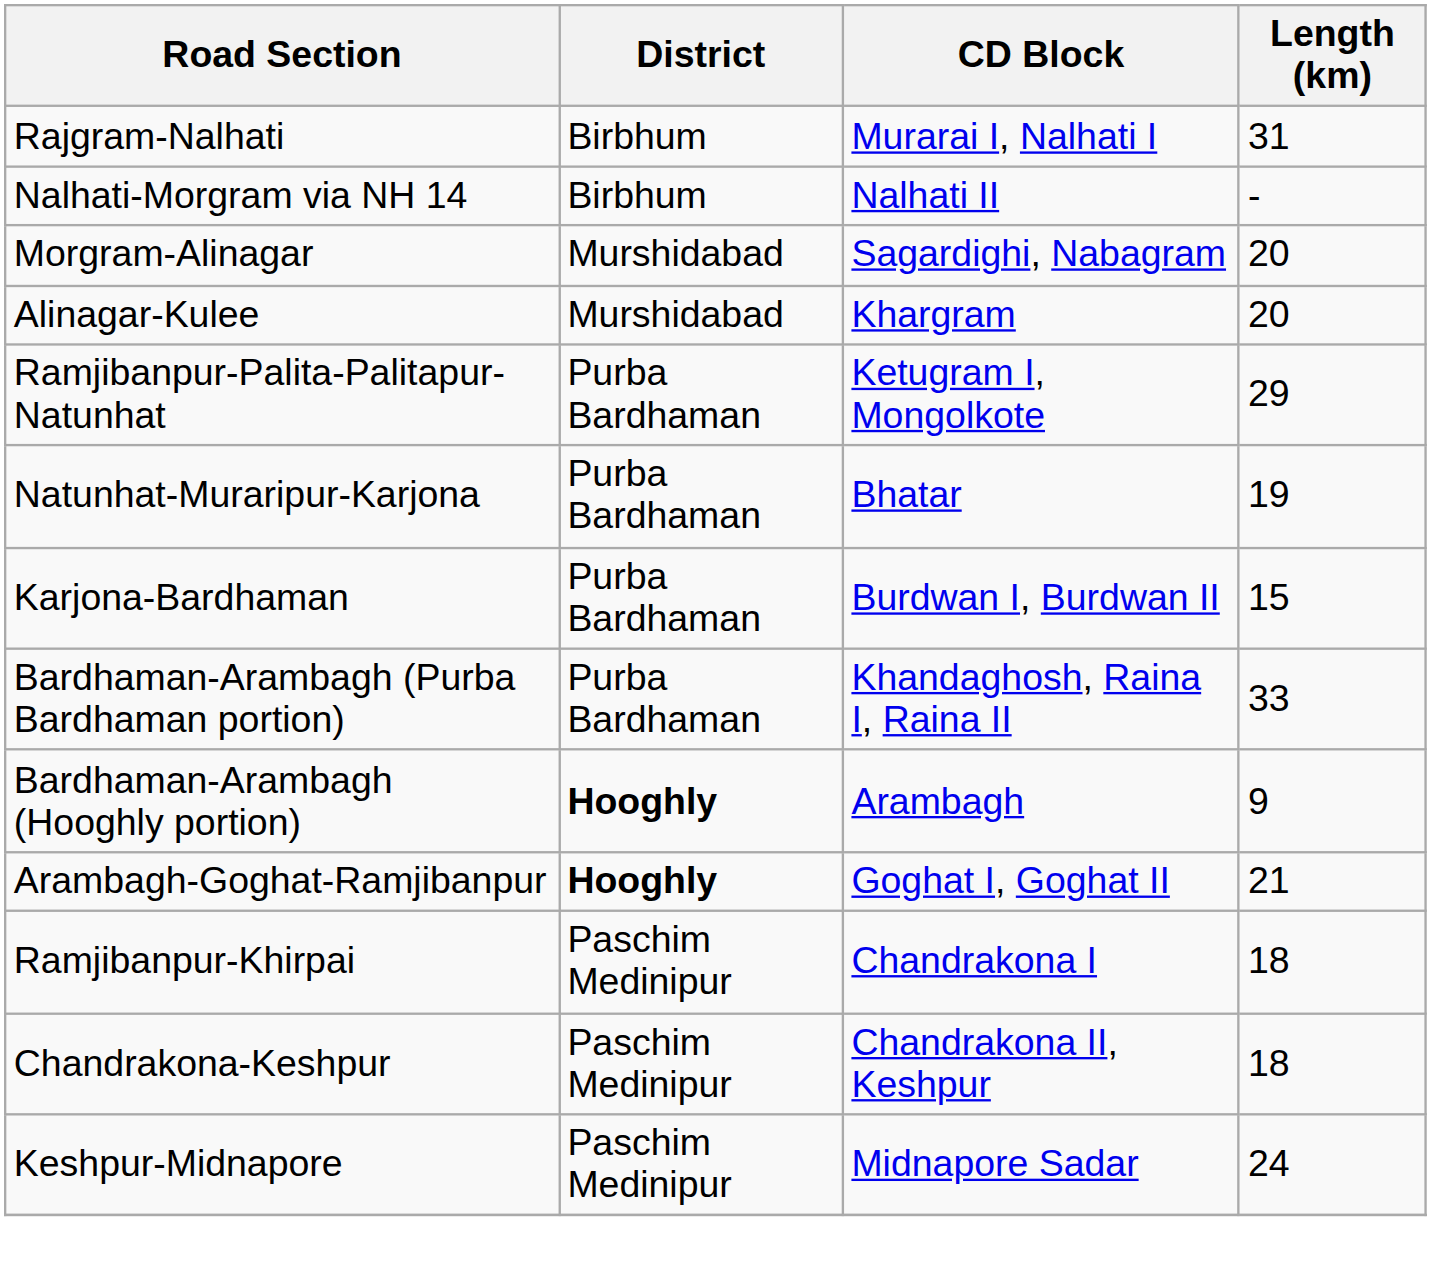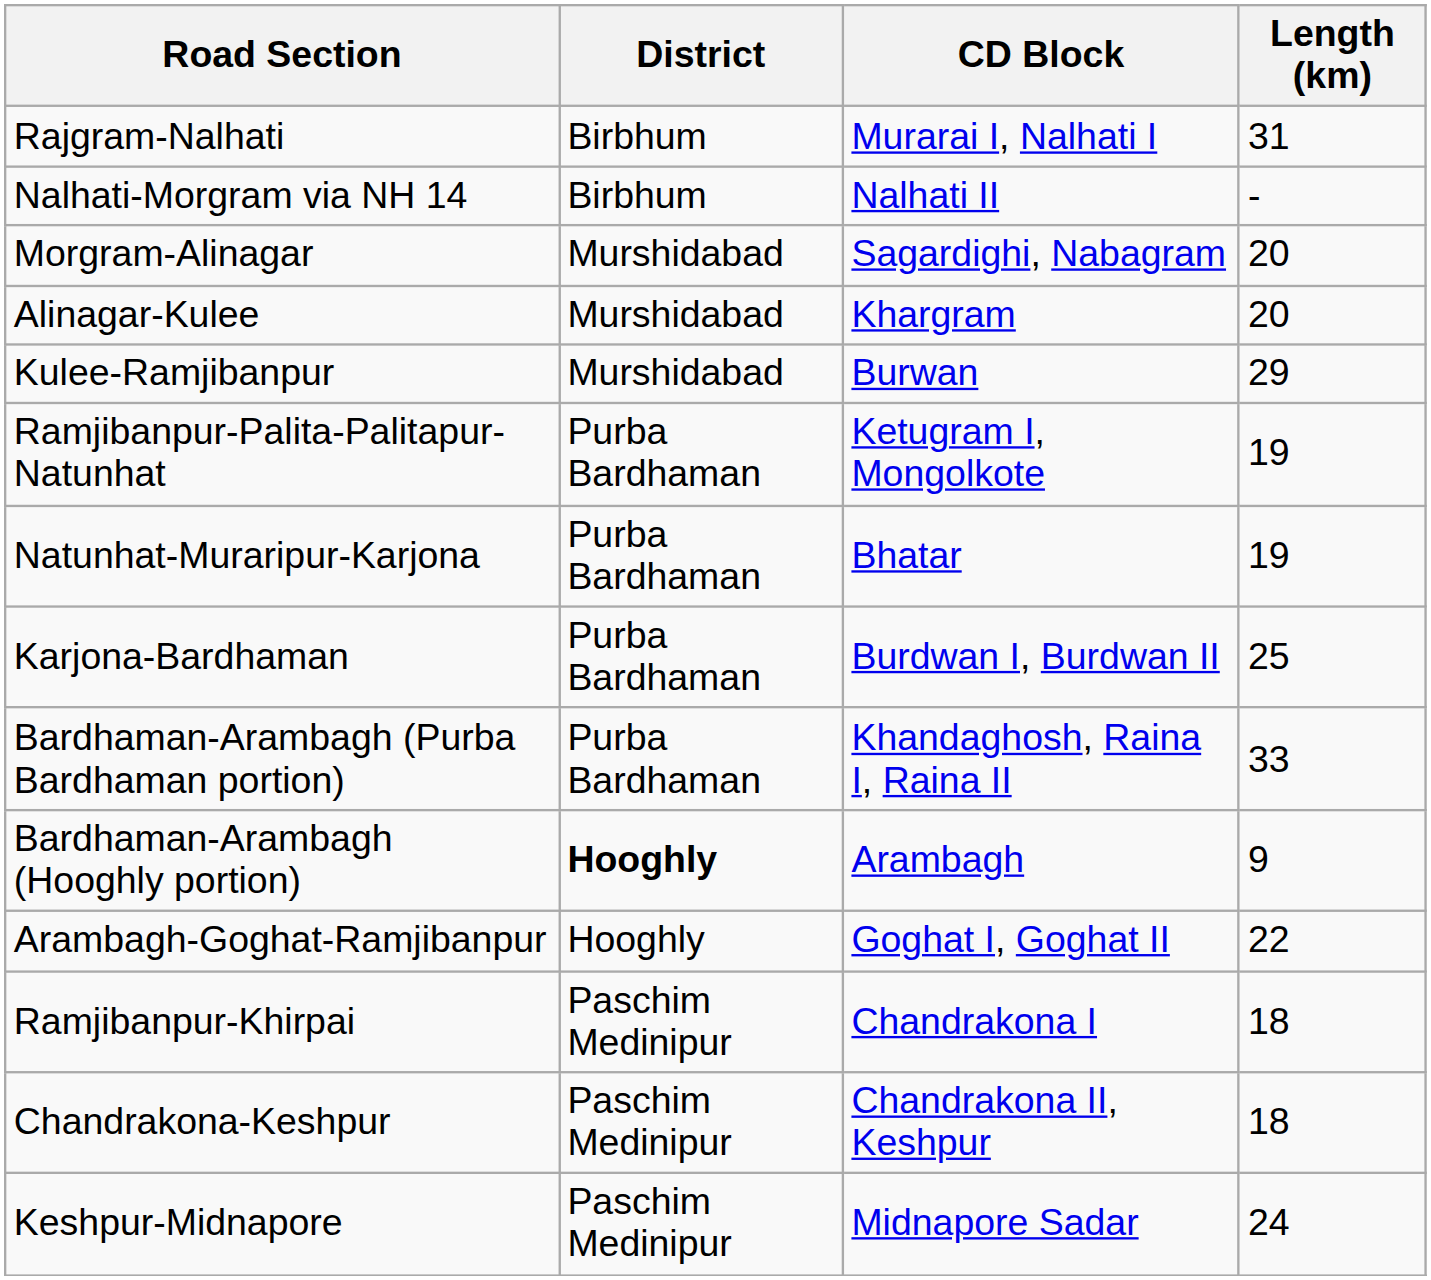+ row: Kulee-Ramjibanpur | Murshidabad | Burwan | 29
Ramjibanpur-Palita-Palitapur-Natunhat | Length (km): 29 -> 19
Karjona-Bardhaman | Length (km): 15 -> 25
Arambagh-Goghat-Ramjibanpur | District: bold -> normal
Arambagh-Goghat-Ramjibanpur | Length (km): 21 -> 22
